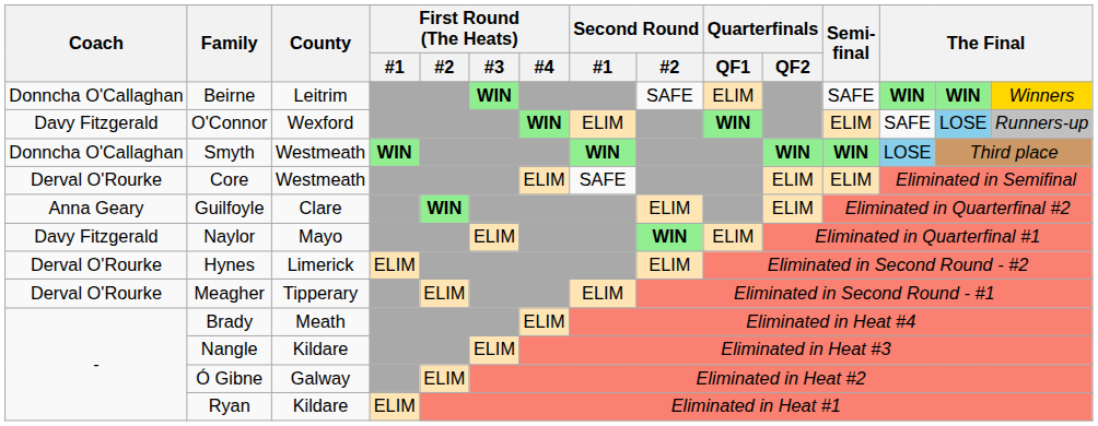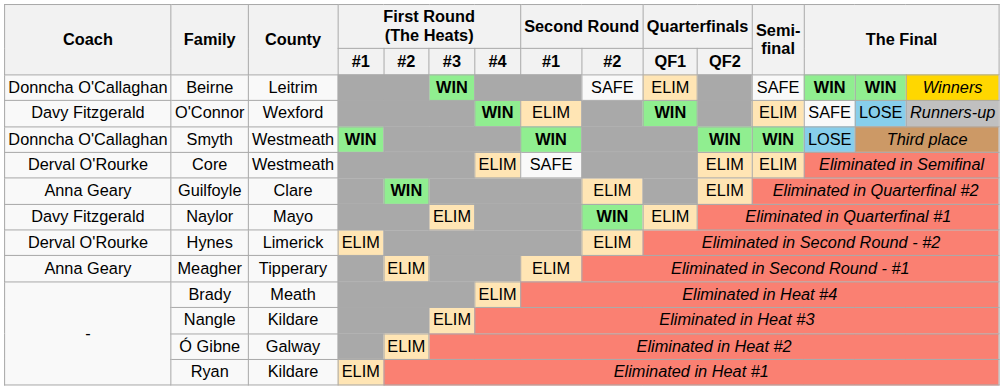Meagher | Coach: Derval O'Rourke -> Anna Geary
